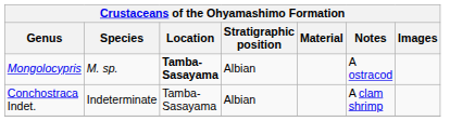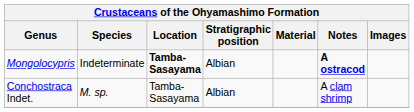Mongolocypris | Species: M. sp. -> Indeterminate
Mongolocypris | Notes: normal -> bold
Conchostraca Indet. | Species: Indeterminate -> M. sp.
